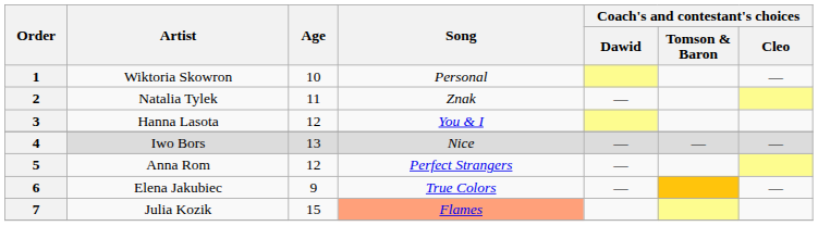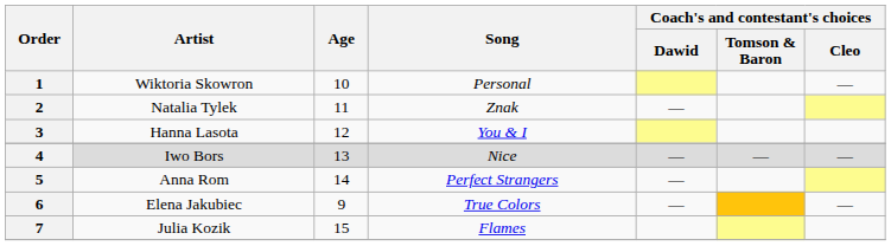5 | Age: 12 -> 14
7 | Song: lightsalmon background -> no background
